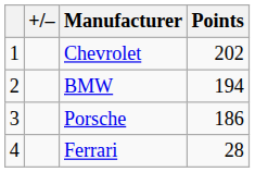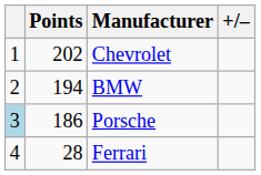columns swapped: +/– <-> Points
Porsche | column 1: no background -> lightblue background
